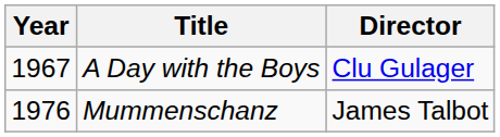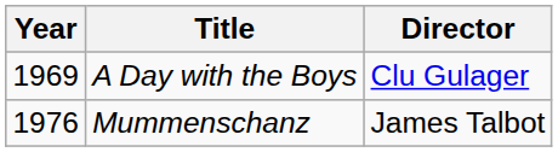A Day with the Boys | Year: 1967 -> 1969
